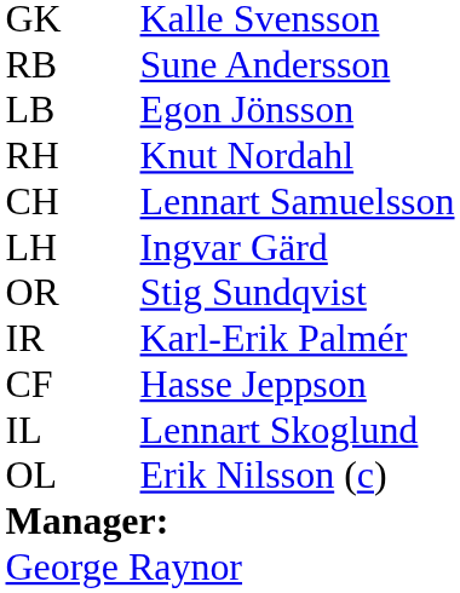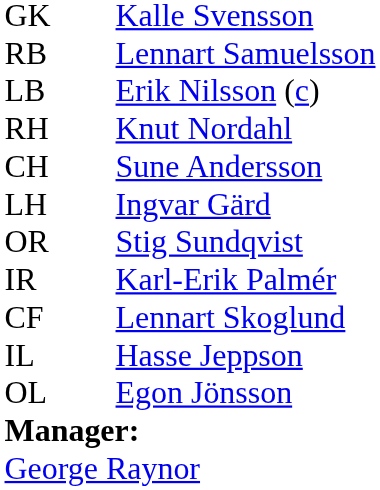RB | column 3: Sune Andersson -> Lennart Samuelsson
LB | column 3: Egon Jönsson -> Erik Nilsson (c)
CH | column 3: Lennart Samuelsson -> Sune Andersson
CF | column 3: Hasse Jeppson -> Lennart Skoglund
IL | column 3: Lennart Skoglund -> Hasse Jeppson
OL | column 3: Erik Nilsson (c) -> Egon Jönsson
